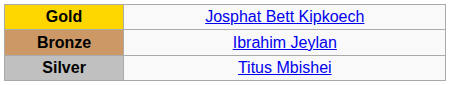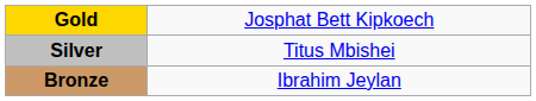rows swapped: Silver <-> Bronze
